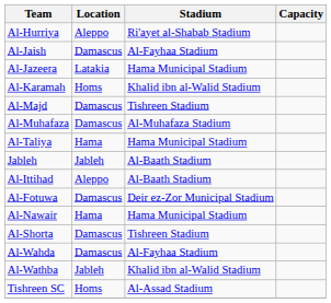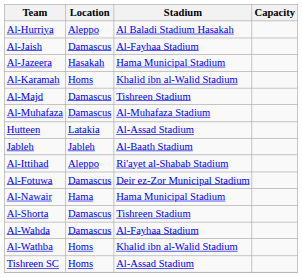Al-Hurriya | Stadium: Ri'ayet al-Shabab Stadium -> Al Baladi Stadium Hasakah
Al-Jazeera | Location: Latakia -> Hasakah
- row: Al-Taliya | Hama | Hama Municipal Stadium
+ row: Hutteen | Latakia | Al-Assad Stadium
Al-Ittihad | Stadium: Al-Baath Stadium -> Ri'ayet al-Shabab Stadium
Al-Wathba | Location: Jableh -> Homs
